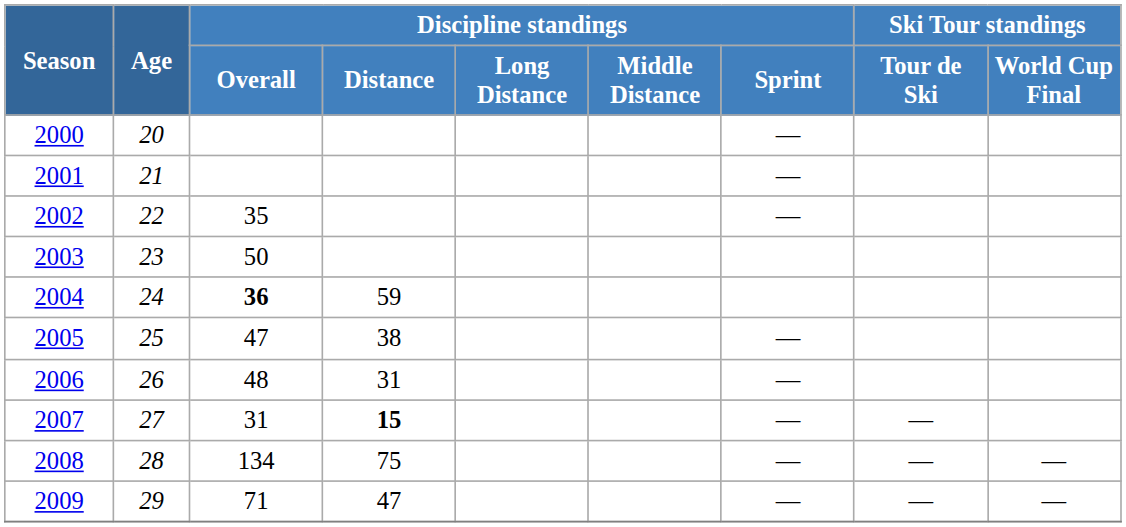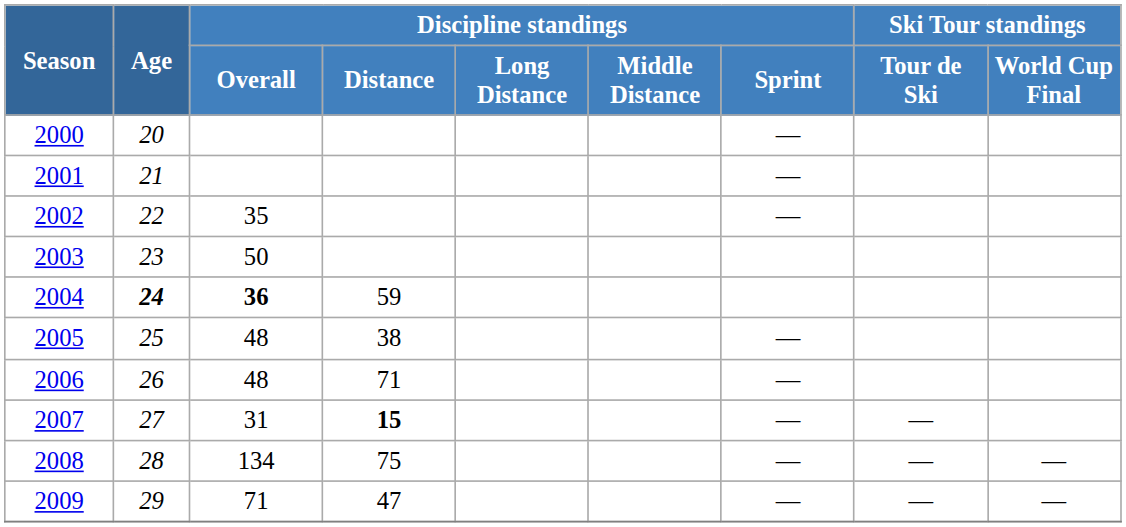2004 | Age: normal -> bold
2005 | Discipline standings / Overall: 47 -> 48
2006 | Discipline standings / Distance: 31 -> 71
